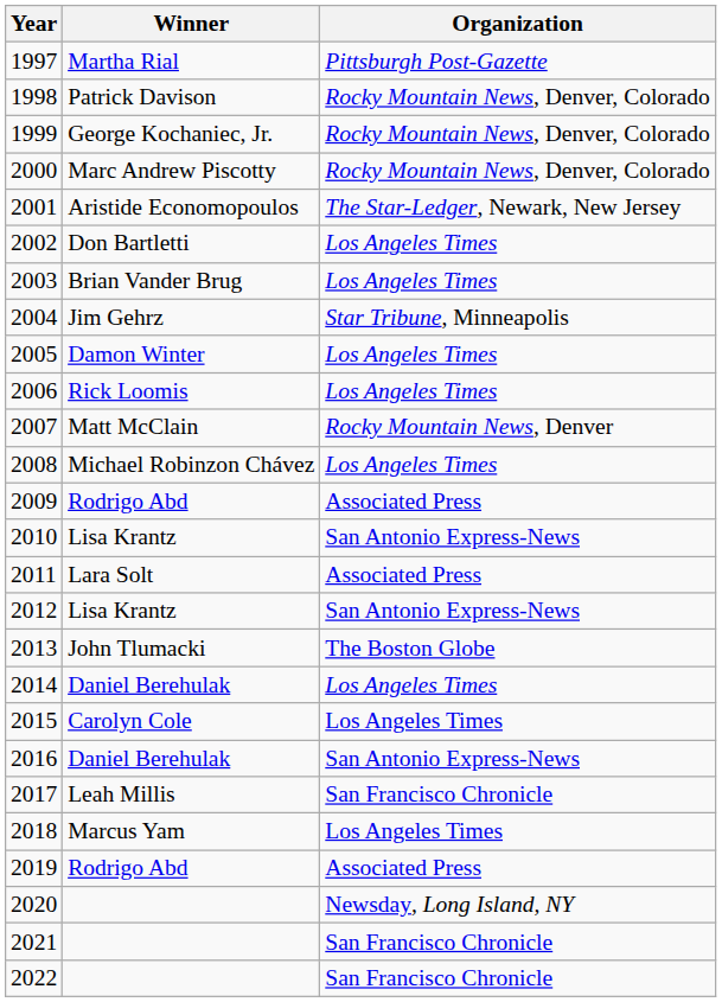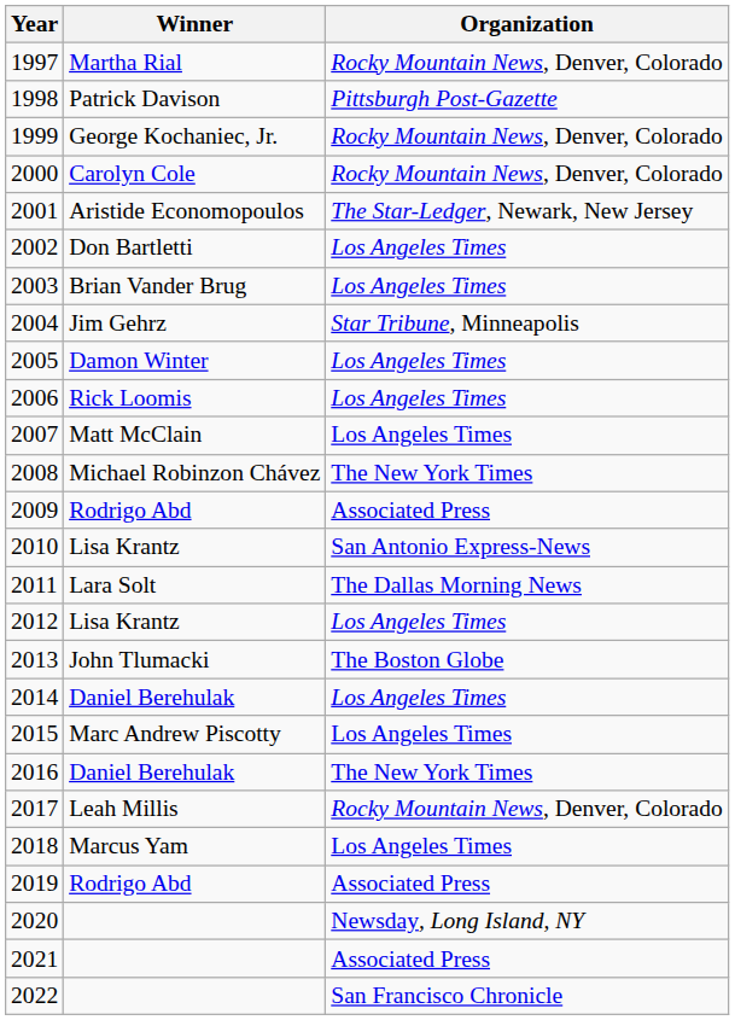1997 | Organization: Pittsburgh Post-Gazette -> Rocky Mountain News, Denver, Colorado
1998 | Organization: Rocky Mountain News, Denver, Colorado -> Pittsburgh Post-Gazette
2000 | Winner: Marc Andrew Piscotty -> Carolyn Cole
2007 | Organization: Rocky Mountain News, Denver -> Los Angeles Times
2008 | Organization: Los Angeles Times -> The New York Times
2011 | Organization: Associated Press -> The Dallas Morning News
2012 | Organization: San Antonio Express-News -> Los Angeles Times
2015 | Winner: Carolyn Cole -> Marc Andrew Piscotty
2016 | Organization: San Antonio Express-News -> The New York Times
2017 | Organization: San Francisco Chronicle -> Rocky Mountain News, Denver, Colorado
2021 | Organization: San Francisco Chronicle -> Associated Press
